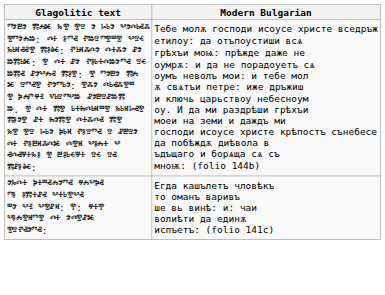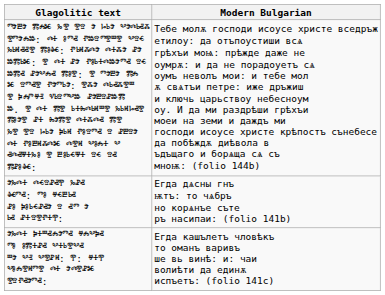+ row: ⰵⰳⰴⰰ ⰴⱔⱄⱀⱏⰹ ⰳⱀⱏ ⱙⱅⱏ: ⱅⱁ ⱍⱔⰱⱃⱏ ⱀⱁ ⰽⱁⱃⱔⱀⱏⰵ ⱄ ⱏⱅ ⰵ ⱃⱏ ⱀⰰⱄⰺⱂⰰⰹ: | Егда дѧсны гнъ ѭтъ: то чѧбръ но корѧнъе съте ръ насипаи: (folio 141b)
